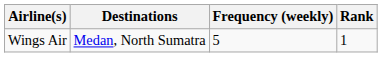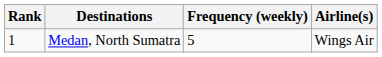columns swapped: Rank <-> Airline(s)
